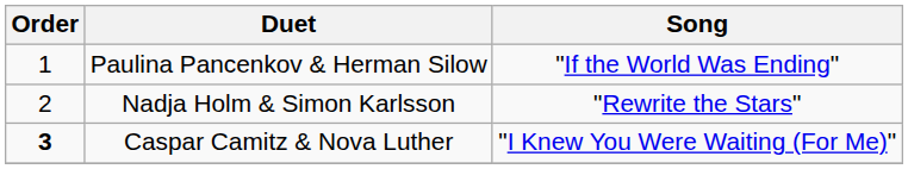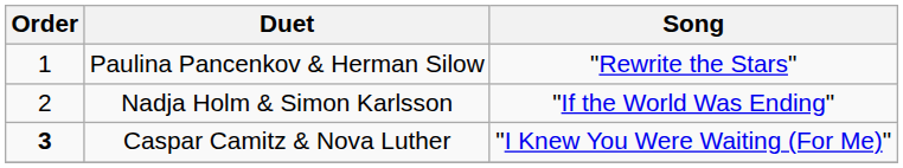Paulina Pancenkov & Herman Silow | Song: "If the World Was Ending" -> "Rewrite the Stars"
Nadja Holm & Simon Karlsson | Song: "Rewrite the Stars" -> "If the World Was Ending"
